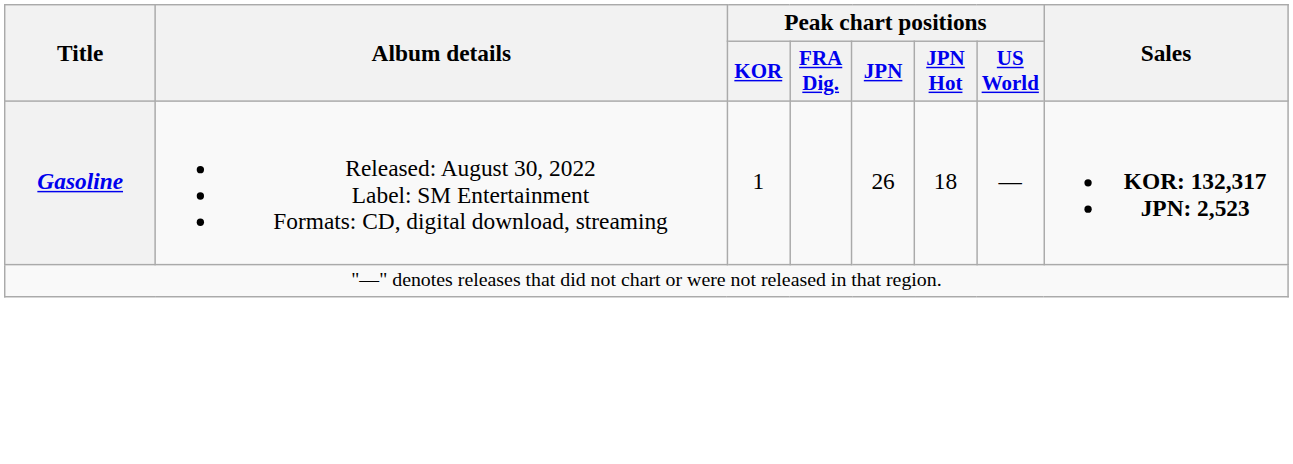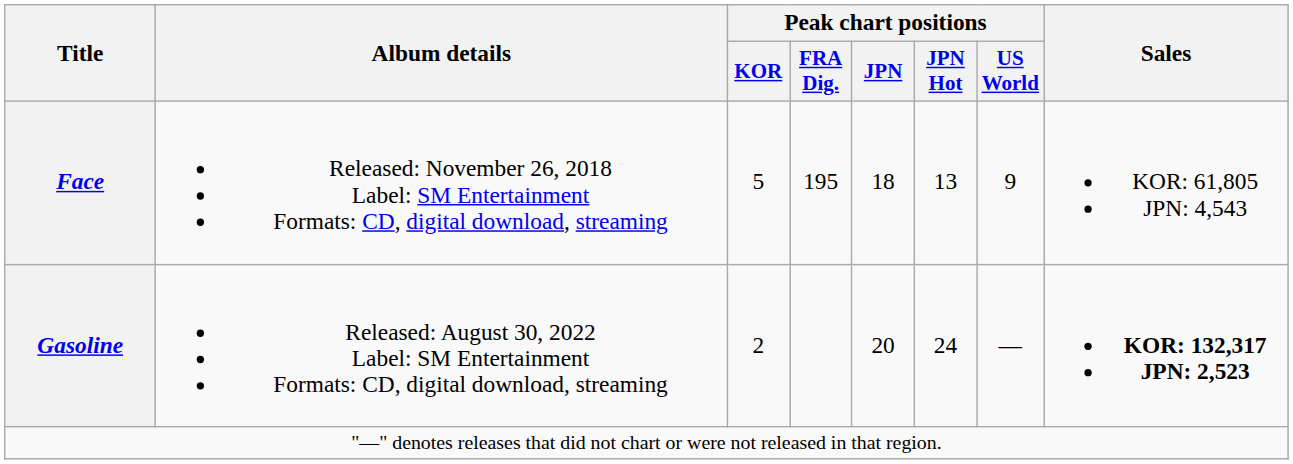+ row: Face | Released: November 26, 2018 Label: SM Entertainment Formats: CD, digital download, streaming | 5 | 195 | 18 | 13 | 9 | KOR: 61,805 JPN: 4,543
Gasoline | Peak chart positions / KOR: 1 -> 2
Gasoline | Peak chart positions / JPN: 26 -> 20
Gasoline | Peak chart positions / JPN Hot: 18 -> 24
